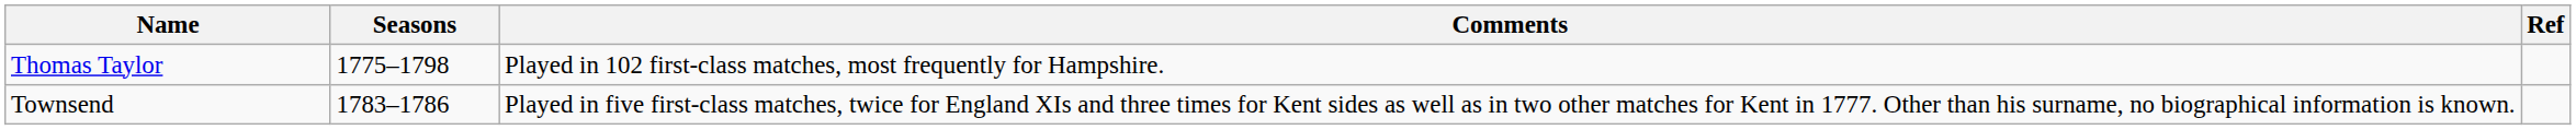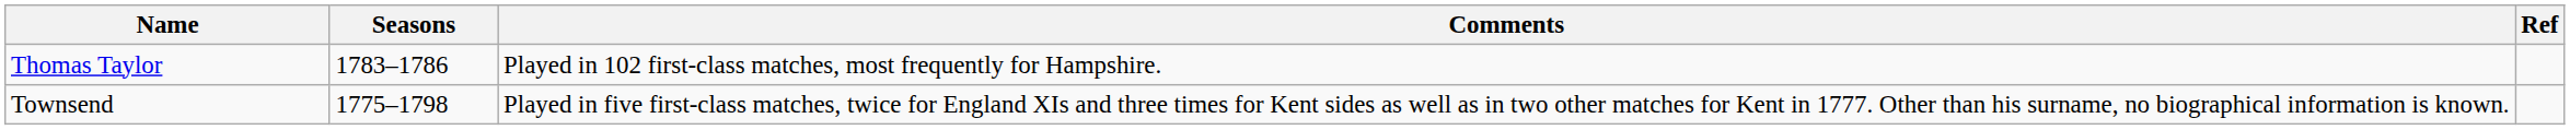Thomas Taylor | Seasons: 1775–1798 -> 1783–1786
Townsend | Seasons: 1783–1786 -> 1775–1798
